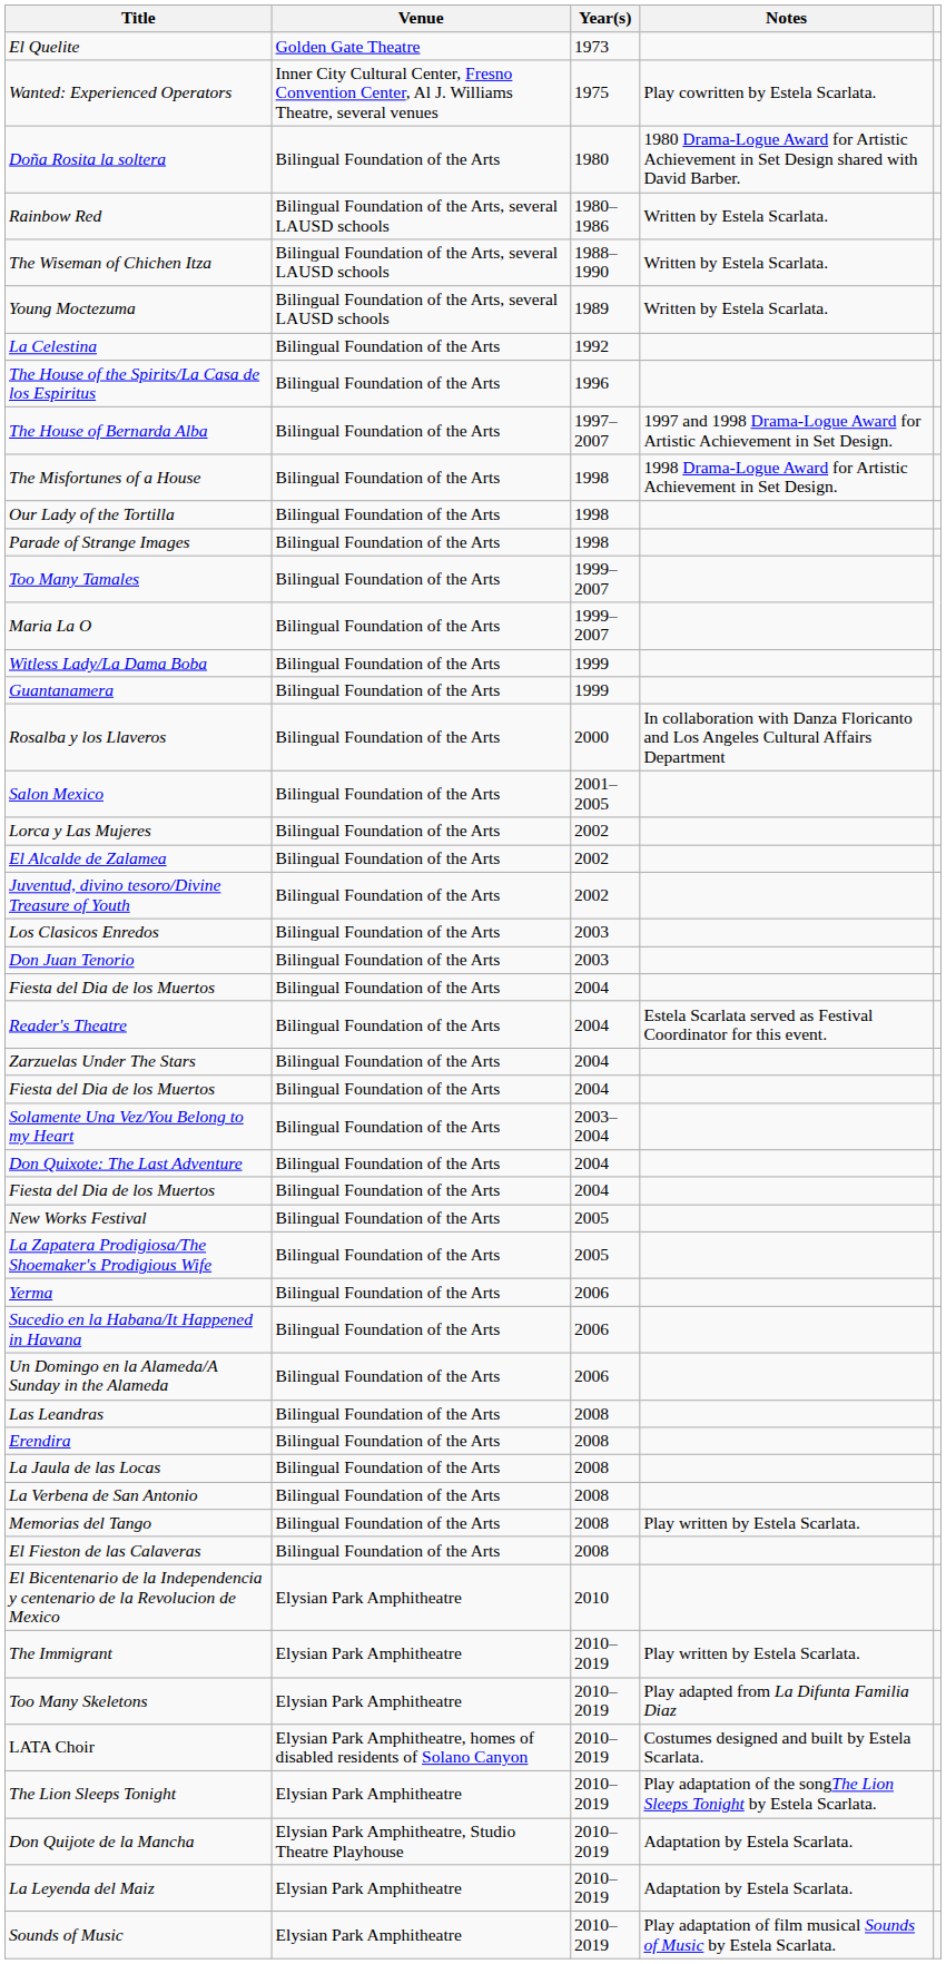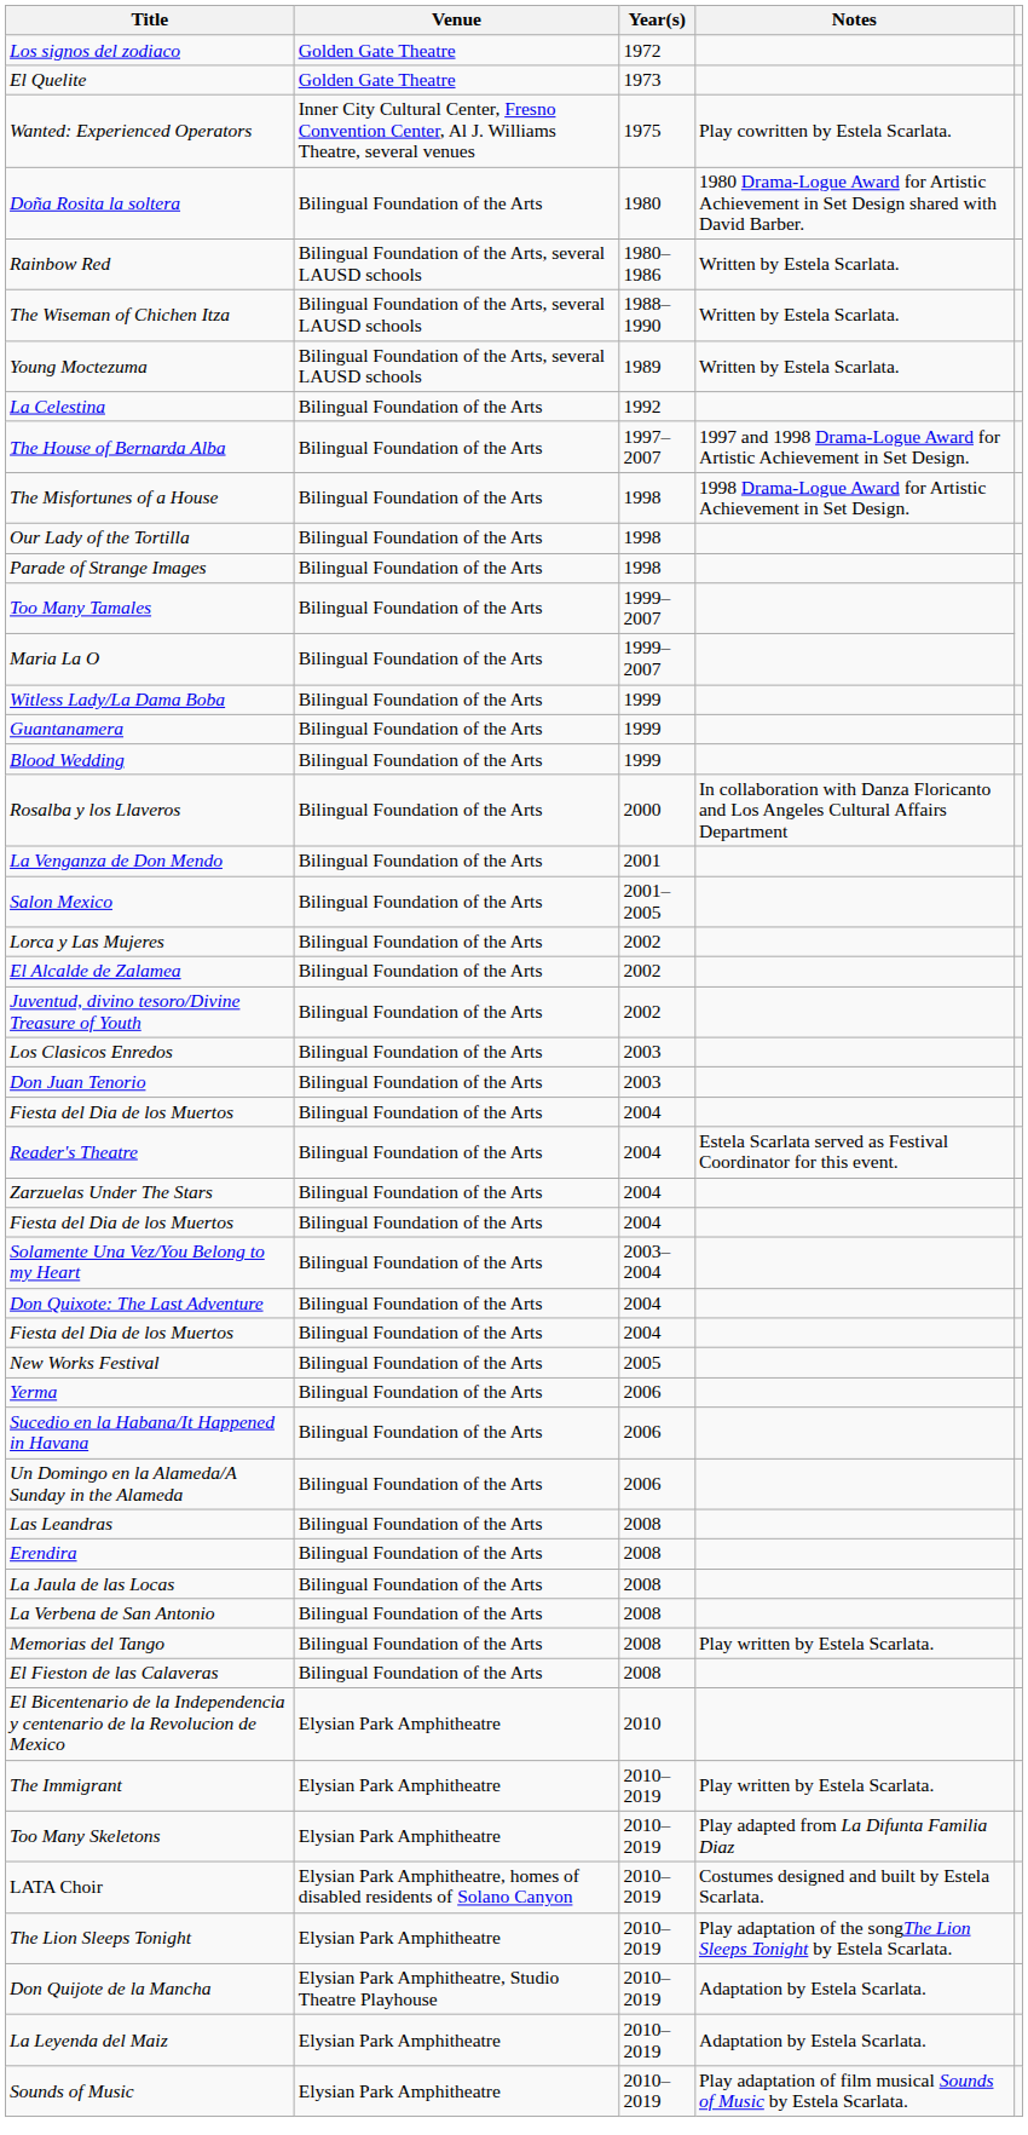+ row: Los signos del zodiaco | Golden Gate Theatre | 1972
- row: The House of the Spirits/La Casa de los Espiritus | Bilingual Foundation of the Arts | 1996
+ row: Blood Wedding | Bilingual Foundation of the Arts | 1999
+ row: La Venganza de Don Mendo | Bilingual Foundation of the Arts | 2001
- row: La Zapatera Prodigiosa/The Shoemaker's Prodigious Wife | Bilingual Foundation of the Arts | 2005
